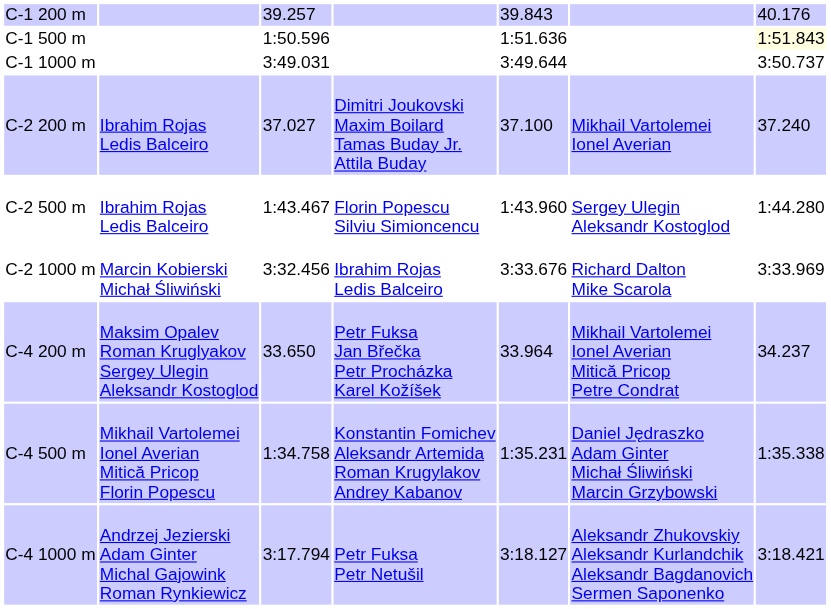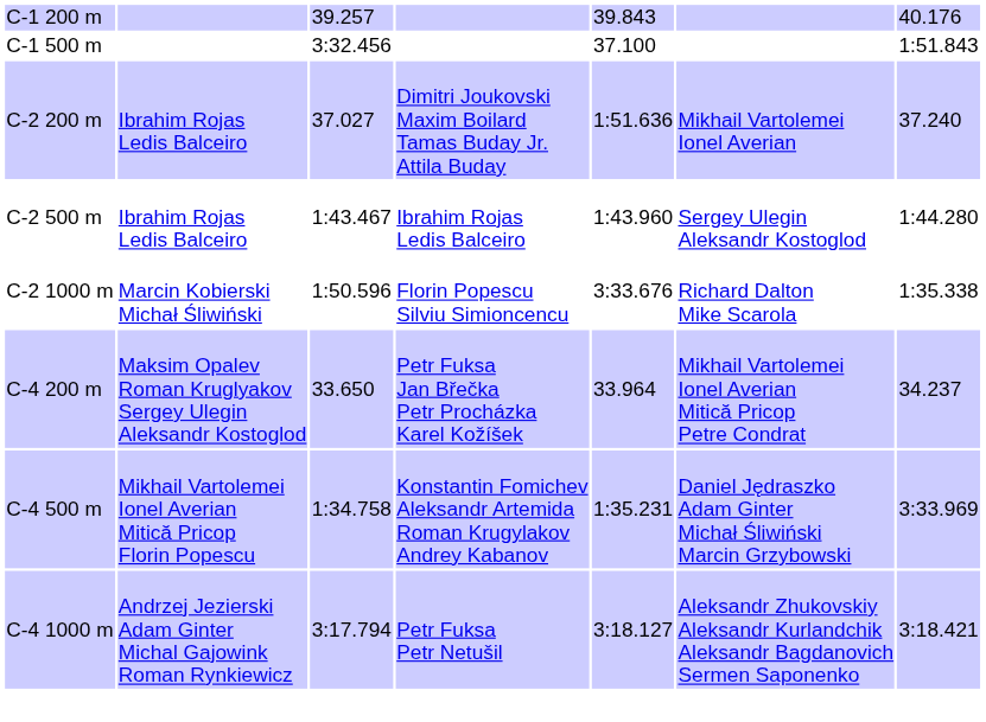C-1 500 m | column 3: 1:50.596 -> 3:32.456
C-1 500 m | column 5: 1:51.636 -> 37.100
C-1 500 m | column 7: lightyellow background -> no background
- row: C-1 1000 m | 3:49.031 | 3:49.644 | 3:50.737
C-2 200 m | column 5: 37.100 -> 1:51.636
C-2 500 m | column 4: Florin Popescu Silviu Simioncencu -> Ibrahim Rojas Ledis Balceiro
C-2 1000 m | column 3: 3:32.456 -> 1:50.596
C-2 1000 m | column 4: Ibrahim Rojas Ledis Balceiro -> Florin Popescu Silviu Simioncencu
C-2 1000 m | column 7: 3:33.969 -> 1:35.338
C-4 500 m | column 7: 1:35.338 -> 3:33.969
